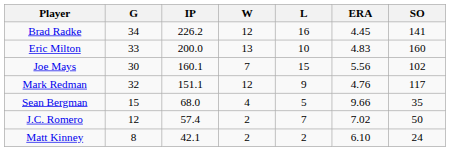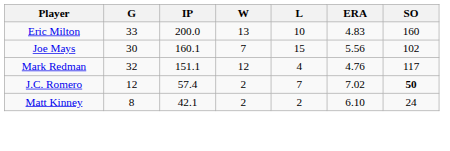- row: Brad Radke | 34 | 226.2 | 12 | 16 | 4.45 | 141
Mark Redman | L: 9 -> 4
- row: Sean Bergman | 15 | 68.0 | 4 | 5 | 9.66 | 35
J.C. Romero | SO: normal -> bold
